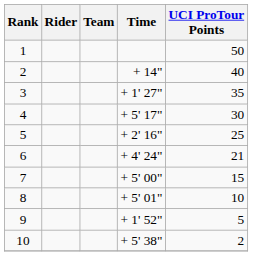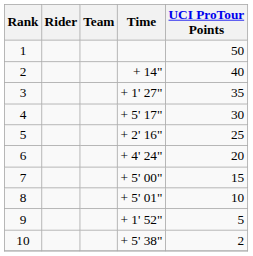6 | UCI ProTour Points: 21 -> 20
